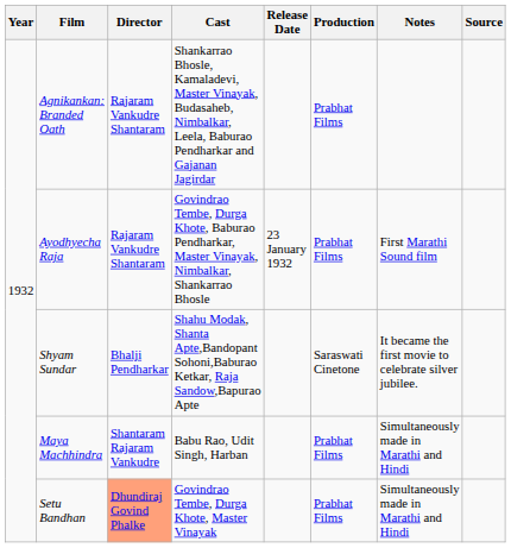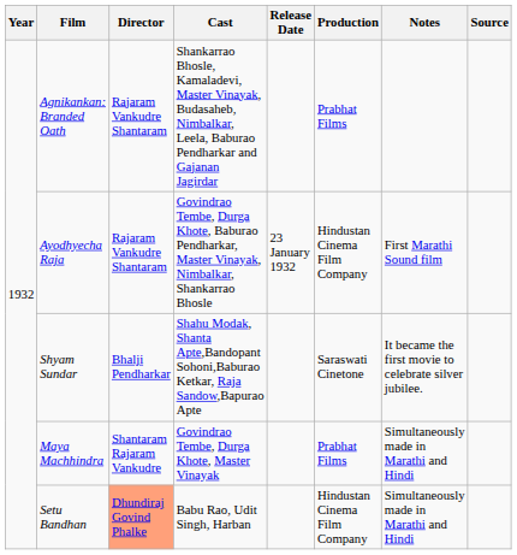Ayodhyecha Raja | Production: Prabhat Films -> Hindustan Cinema Film Company
Maya Machhindra | Cast: Babu Rao, Udit Singh, Harban -> Govindrao Tembe, Durga Khote, Master Vinayak
Setu Bandhan | Cast: Govindrao Tembe, Durga Khote, Master Vinayak -> Babu Rao, Udit Singh, Harban
Setu Bandhan | Production: Prabhat Films -> Hindustan Cinema Film Company
